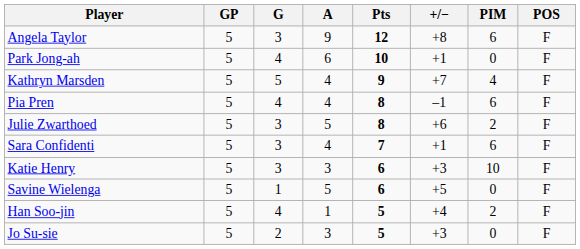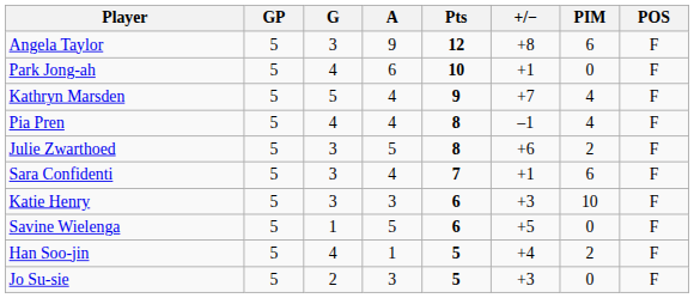Pia Pren | PIM: 6 -> 4
